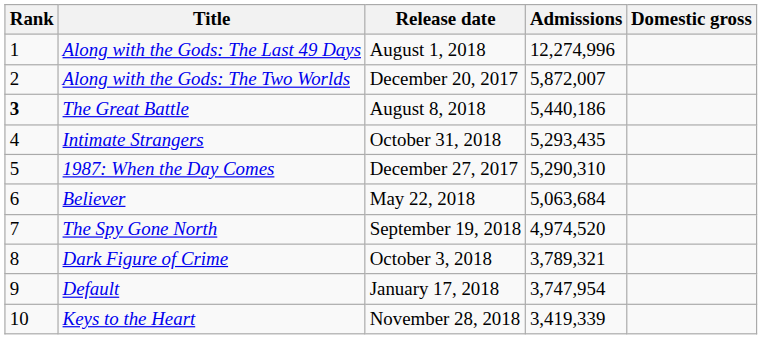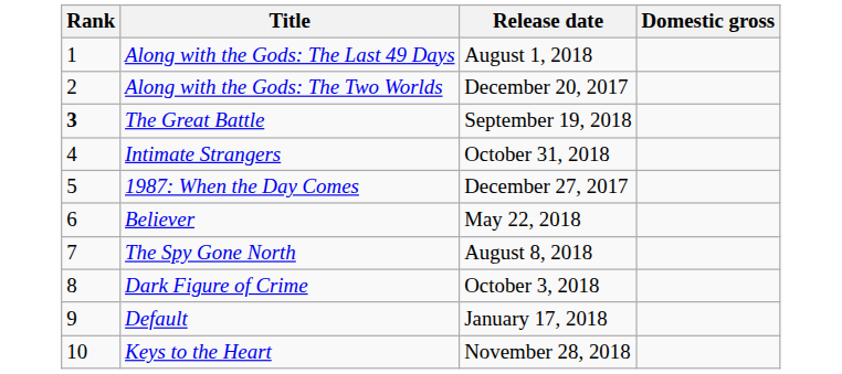- column: Admissions | 12,274,996 | 5,872,007 | 5,440,186 | 5,293,435 | 5,290,310 | 5,063,684 | 4,974,520 | 3,789,321 | 3,747,954 | 3,419,339
The Great Battle | Release date: August 8, 2018 -> September 19, 2018
The Spy Gone North | Release date: September 19, 2018 -> August 8, 2018
